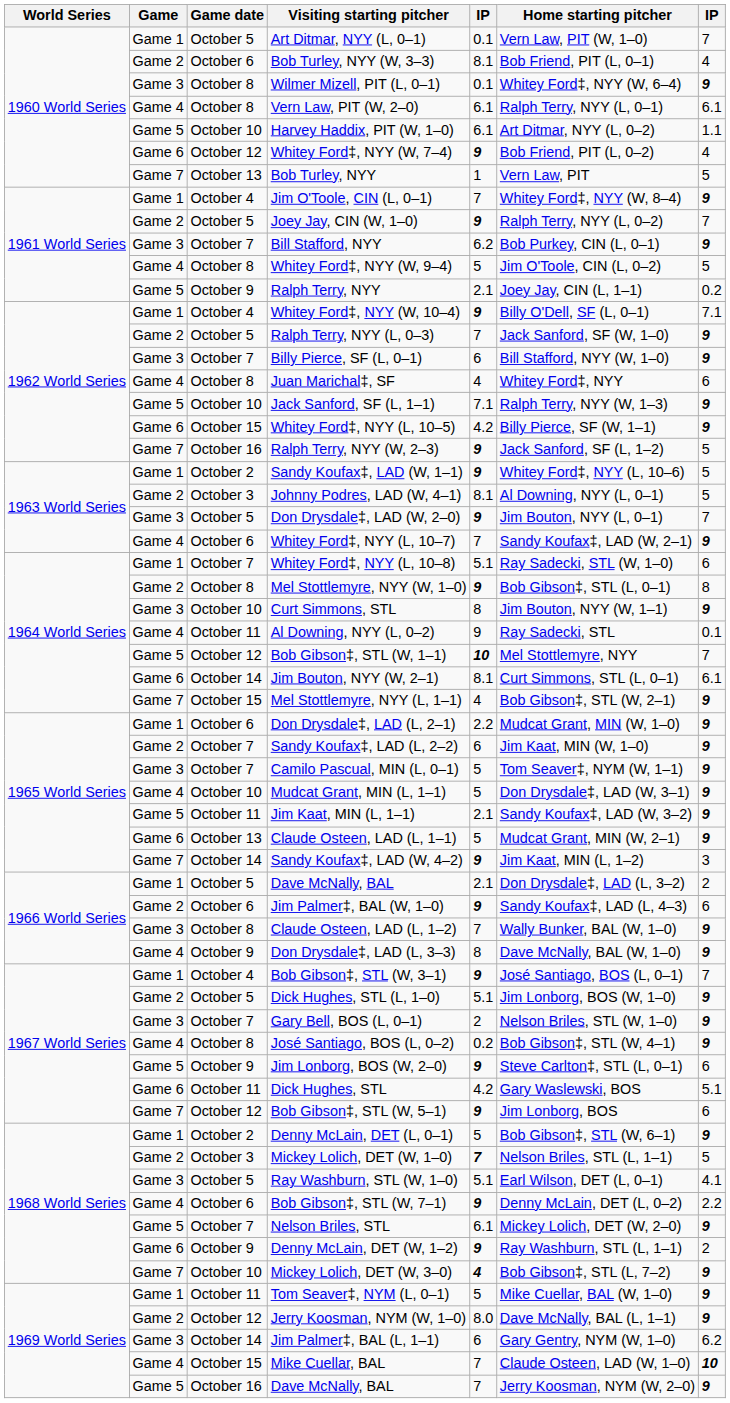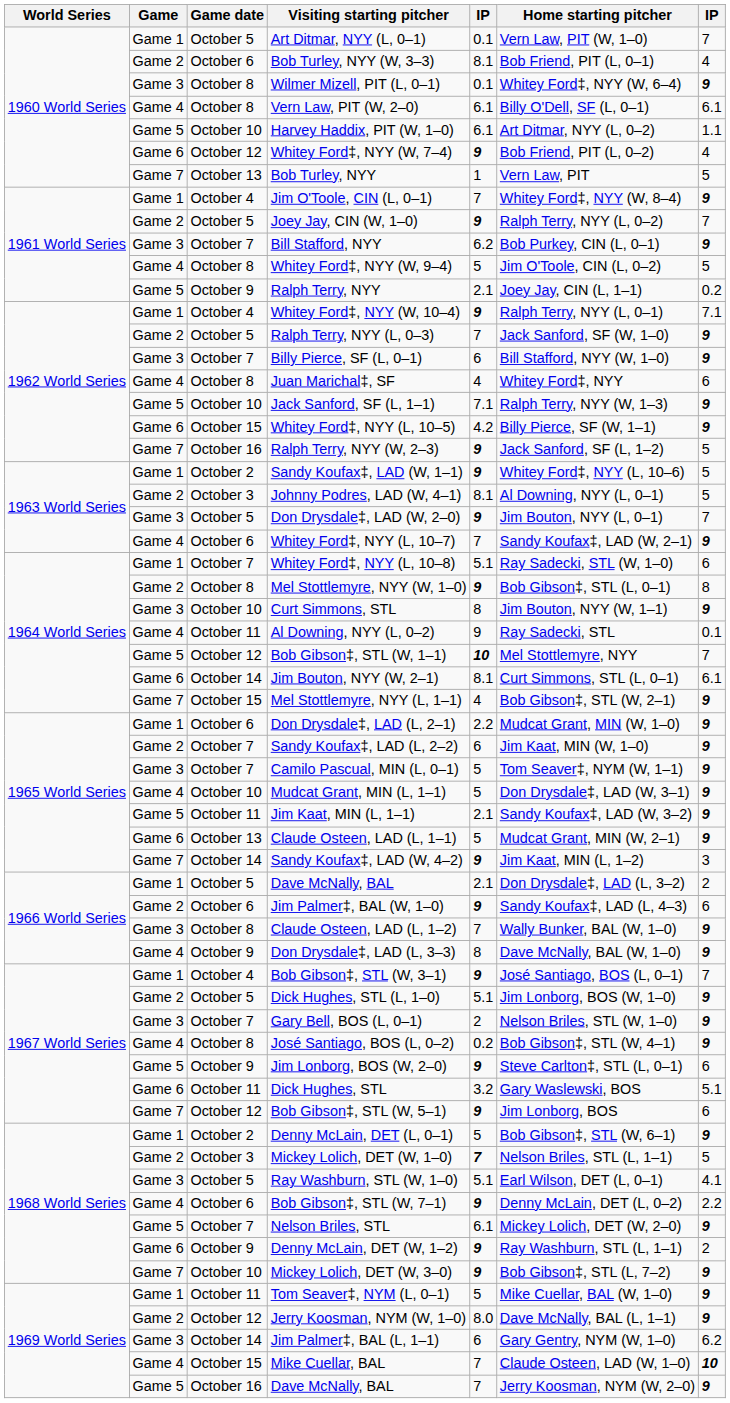Vern Law, PIT (W, 2–0) | Home starting pitcher: Ralph Terry, NYY (L, 0–1) -> Billy O'Dell, SF (L, 0–1)
Whitey Ford‡, NYY (W, 10–4) | Home starting pitcher: Billy O'Dell, SF (L, 0–1) -> Ralph Terry, NYY (L, 0–1)
Dick Hughes, STL | column 5: 4.2 -> 3.2
Mickey Lolich, DET (W, 3–0) | column 5: 4 -> 9
